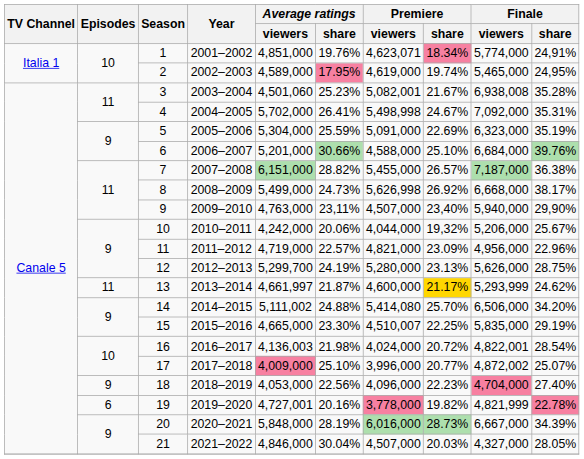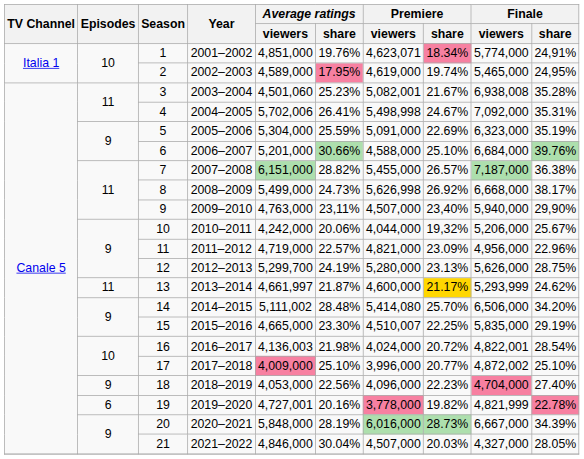4 | Average ratings / viewers: 5,702,000 -> 5,702,006
14 | Average ratings / share: 24.88% -> 28.48%
17 | Finale / share: 25.07% -> 25.10%
